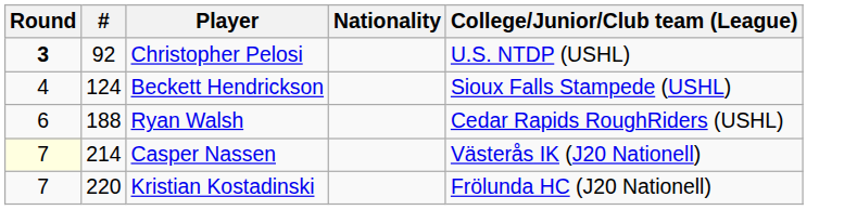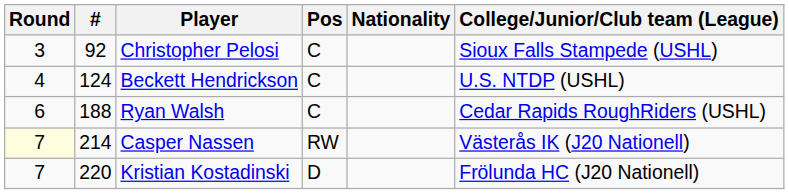+ column: Pos | C | C | C | RW | D
Christopher Pelosi | Round: bold -> normal
Christopher Pelosi | College/Junior/Club team (League): U.S. NTDP (USHL) -> Sioux Falls Stampede (USHL)
Beckett Hendrickson | College/Junior/Club team (League): Sioux Falls Stampede (USHL) -> U.S. NTDP (USHL)
